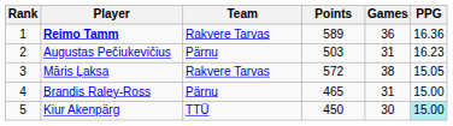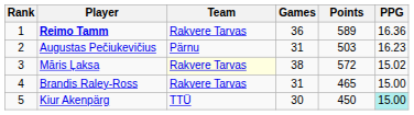columns swapped: Games <-> Points
Māris Ļaksa | Team: no background -> lightyellow background
Māris Ļaksa | PPG: 15.05 -> 15.02
Brandis Raley-Ross | Team: Pärnu -> Rakvere Tarvas
